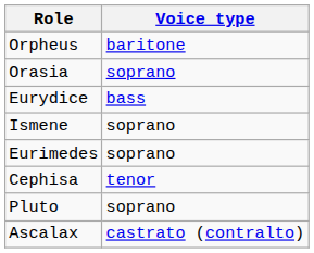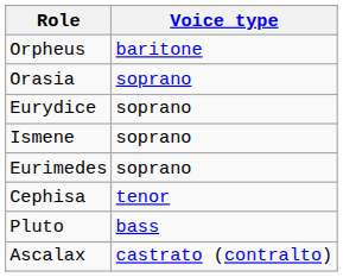Eurydice | Voice type: bass -> soprano
Pluto | Voice type: soprano -> bass
